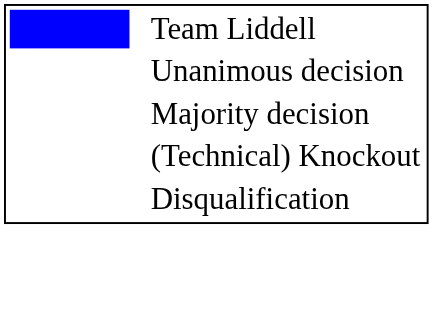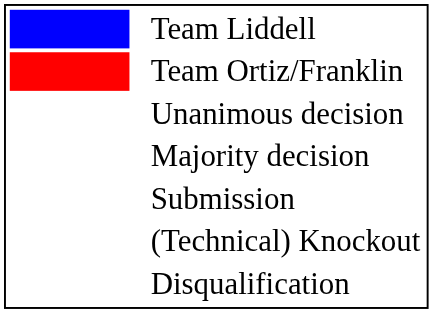+ row: Team Ortiz/Franklin
+ row: Submission
